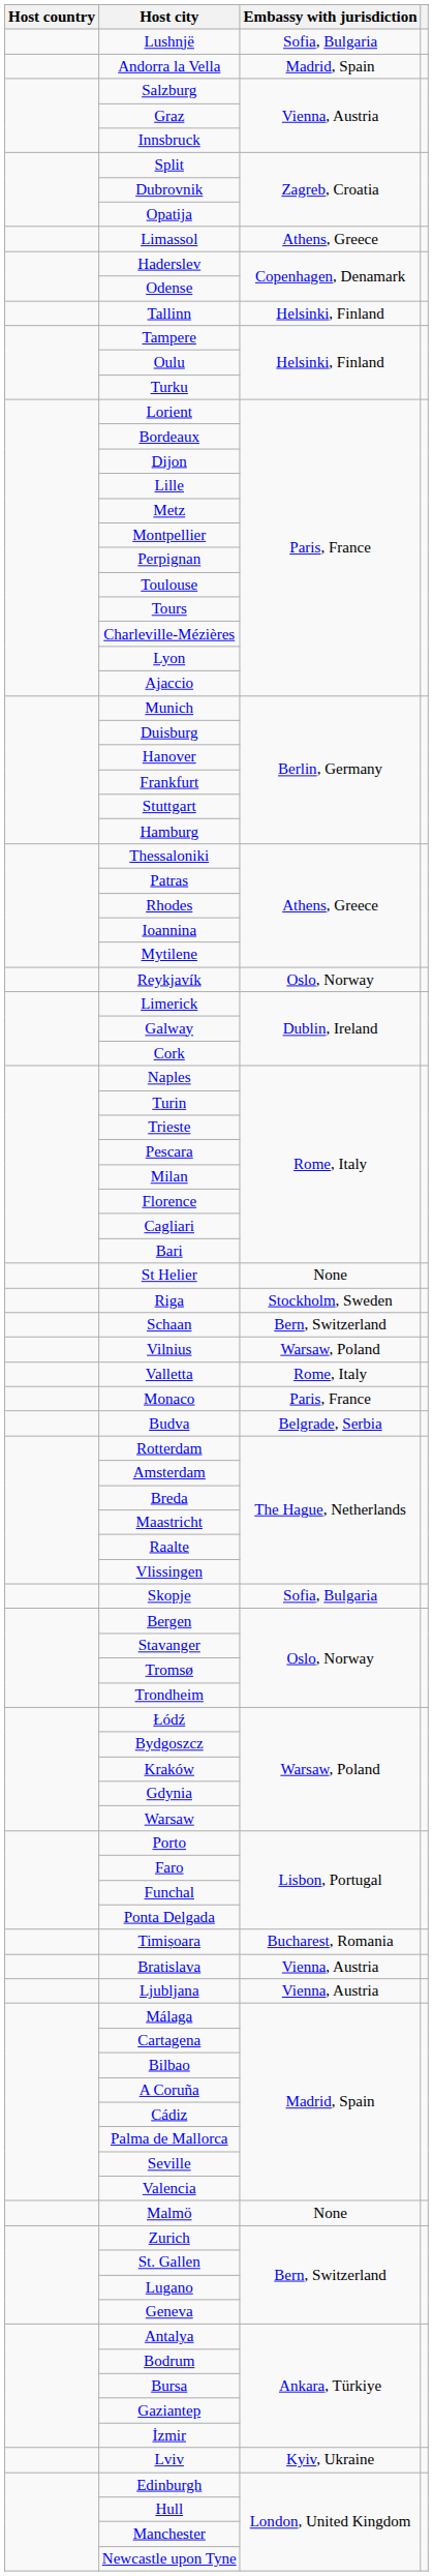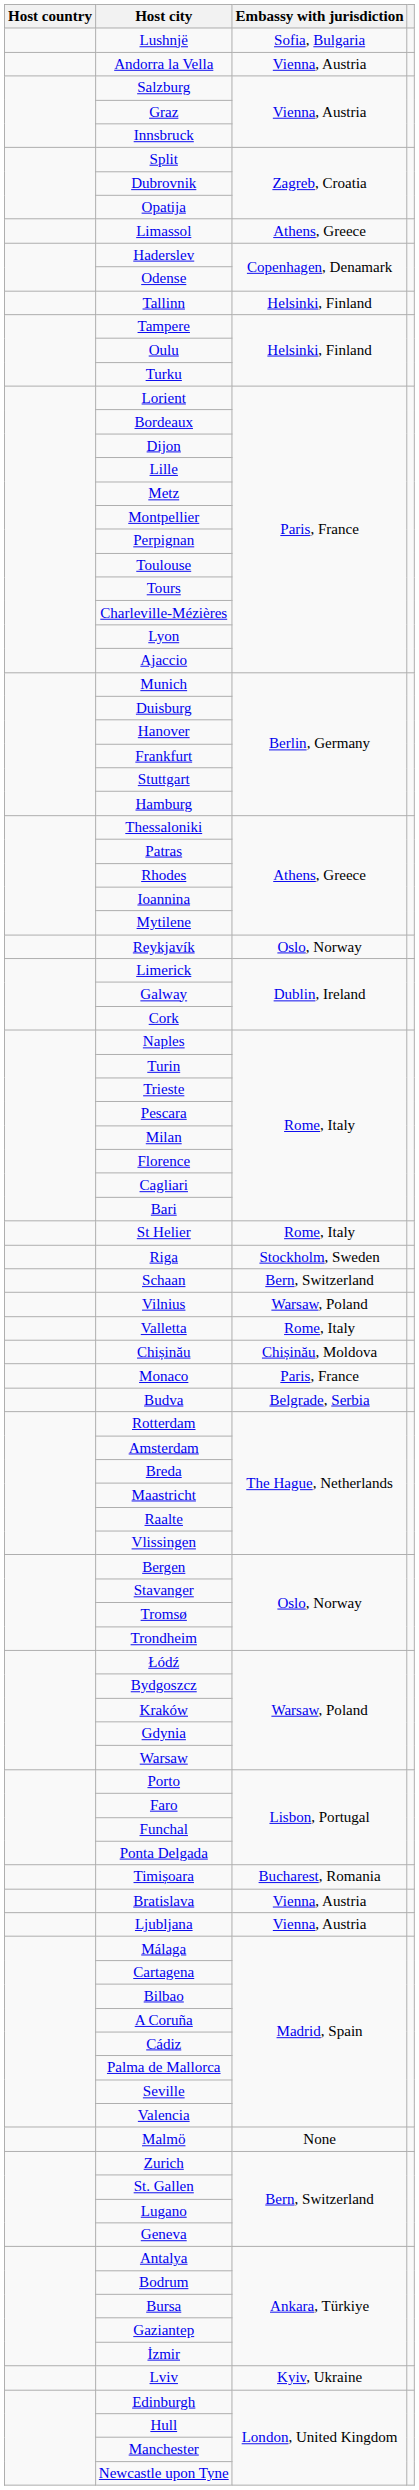Andorra la Vella | Embassy with jurisdiction: Madrid, Spain -> Vienna, Austria
St Helier | Embassy with jurisdiction: None -> Rome, Italy
+ row: Chișinău | Chișinău, Moldova
- row: Skopje | Sofia, Bulgaria
